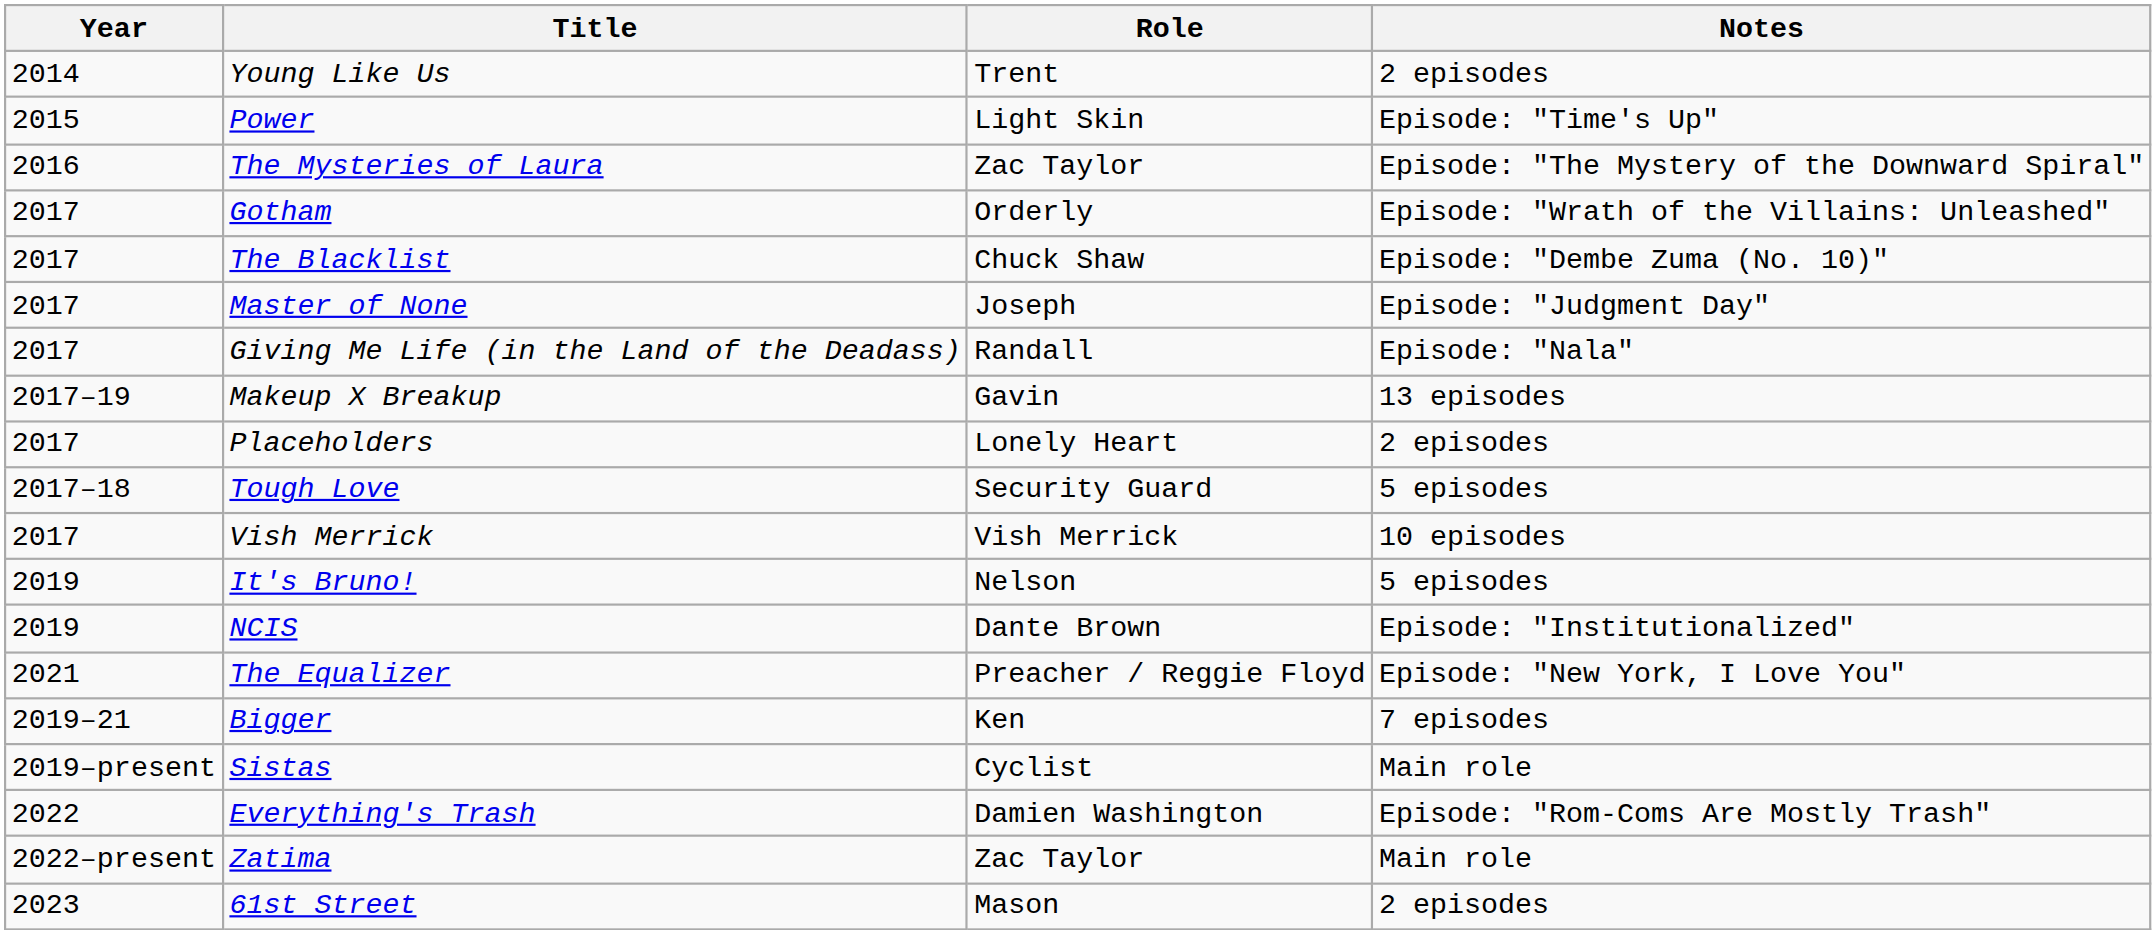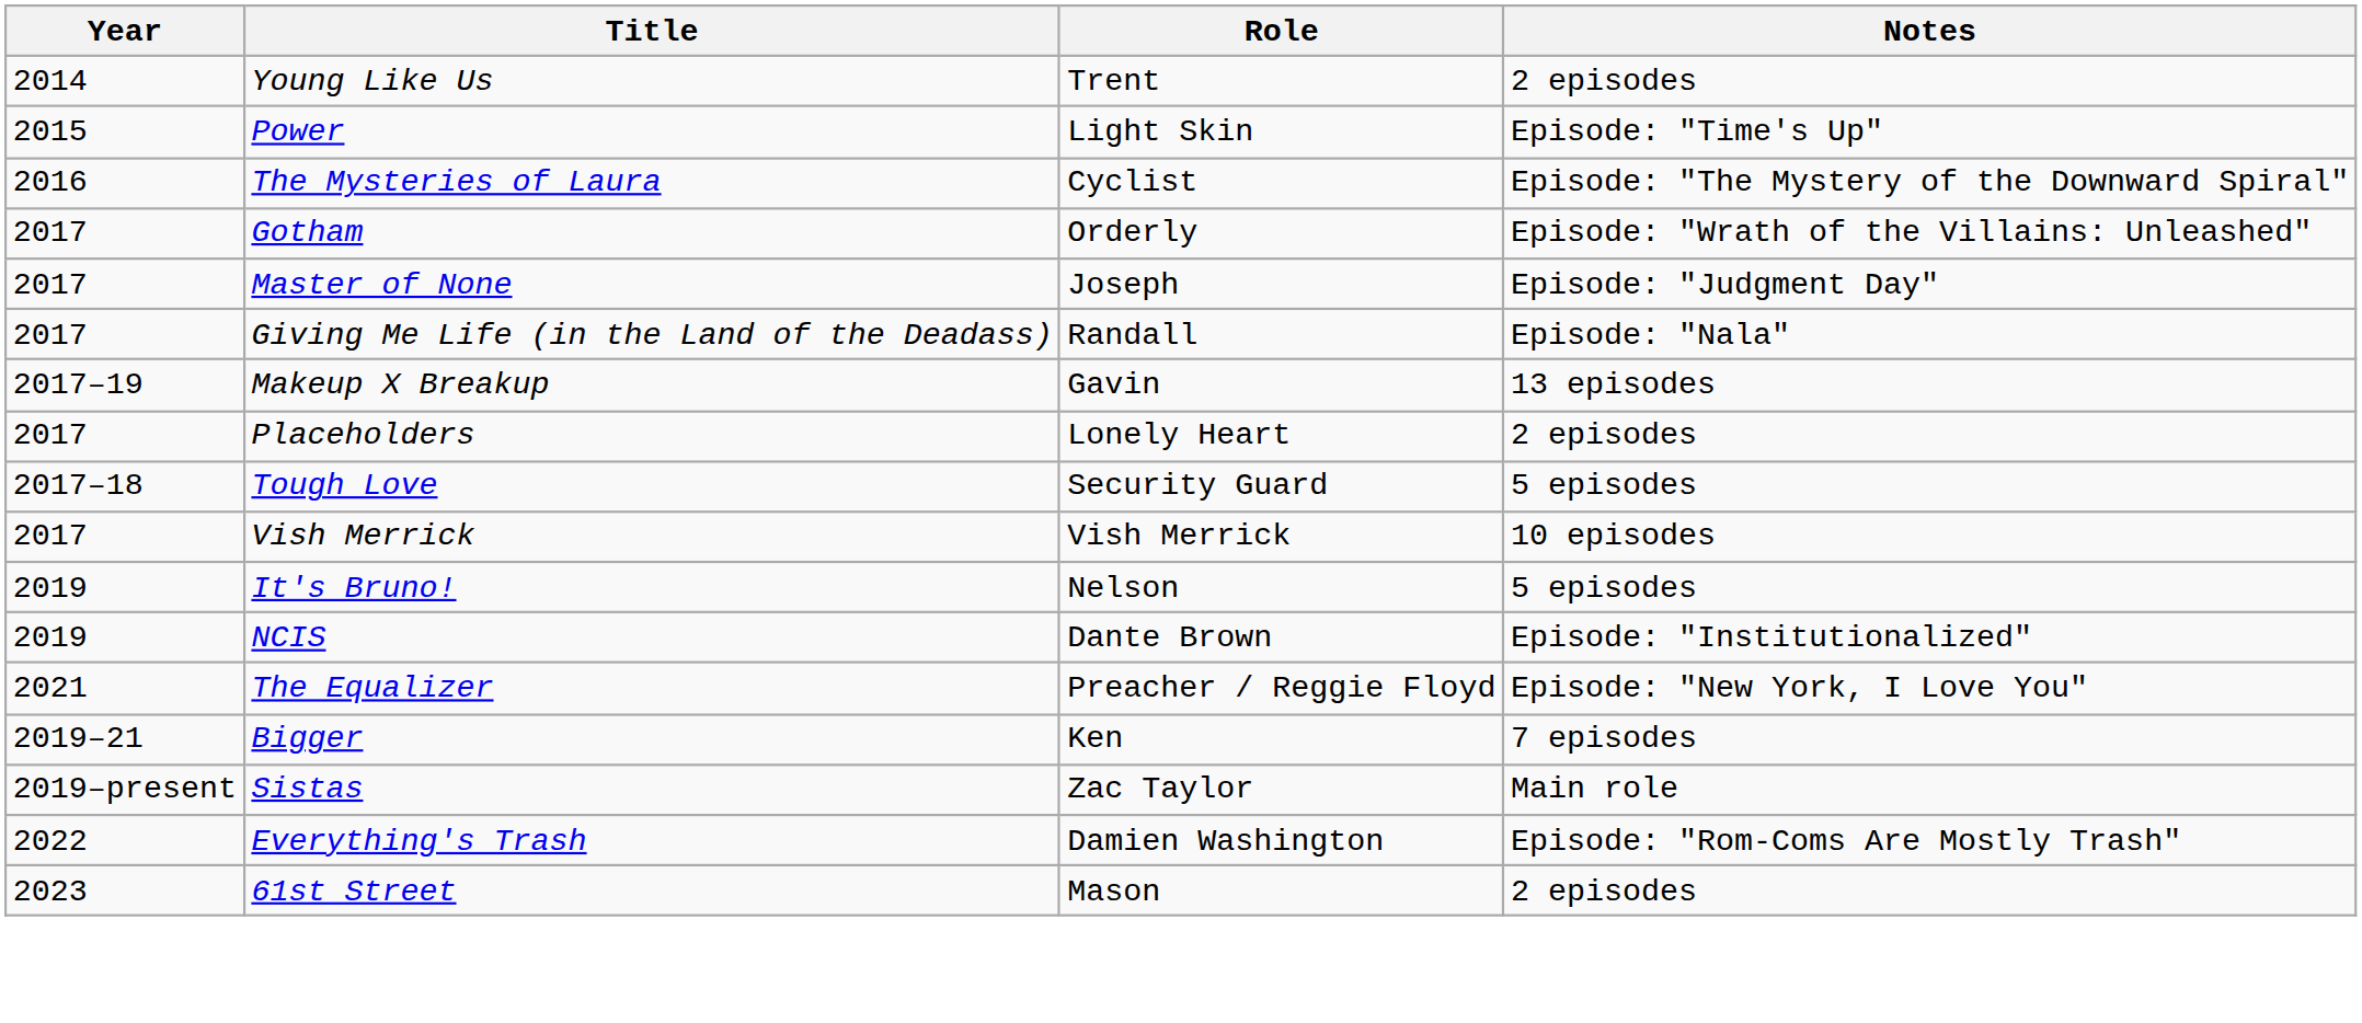The Mysteries of Laura | Role: Zac Taylor -> Cyclist
- row: 2017 | The Blacklist | Chuck Shaw | Episode: "Dembe Zuma (No. 10)"
Sistas | Role: Cyclist -> Zac Taylor
- row: 2022–present | Zatima | Zac Taylor | Main role
